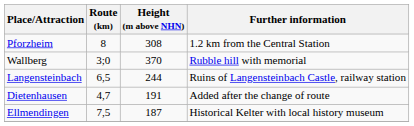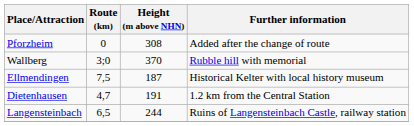Pforzheim | Route (km): 8 -> 0
Pforzheim | Further information: 1.2 km from the Central Station -> Added after the change of route
rows swapped: Ellmendingen <-> Langensteinbach
Dietenhausen | Further information: Added after the change of route -> 1.2 km from the Central Station
